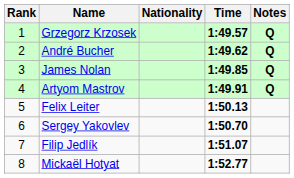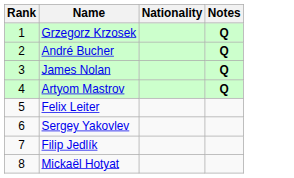- column: Time | 1:49.57 | 1:49.62 | 1:49.85 | 1:49.91 | 1:50.13 | 1:50.70 | 1:51.07 | 1:52.77
